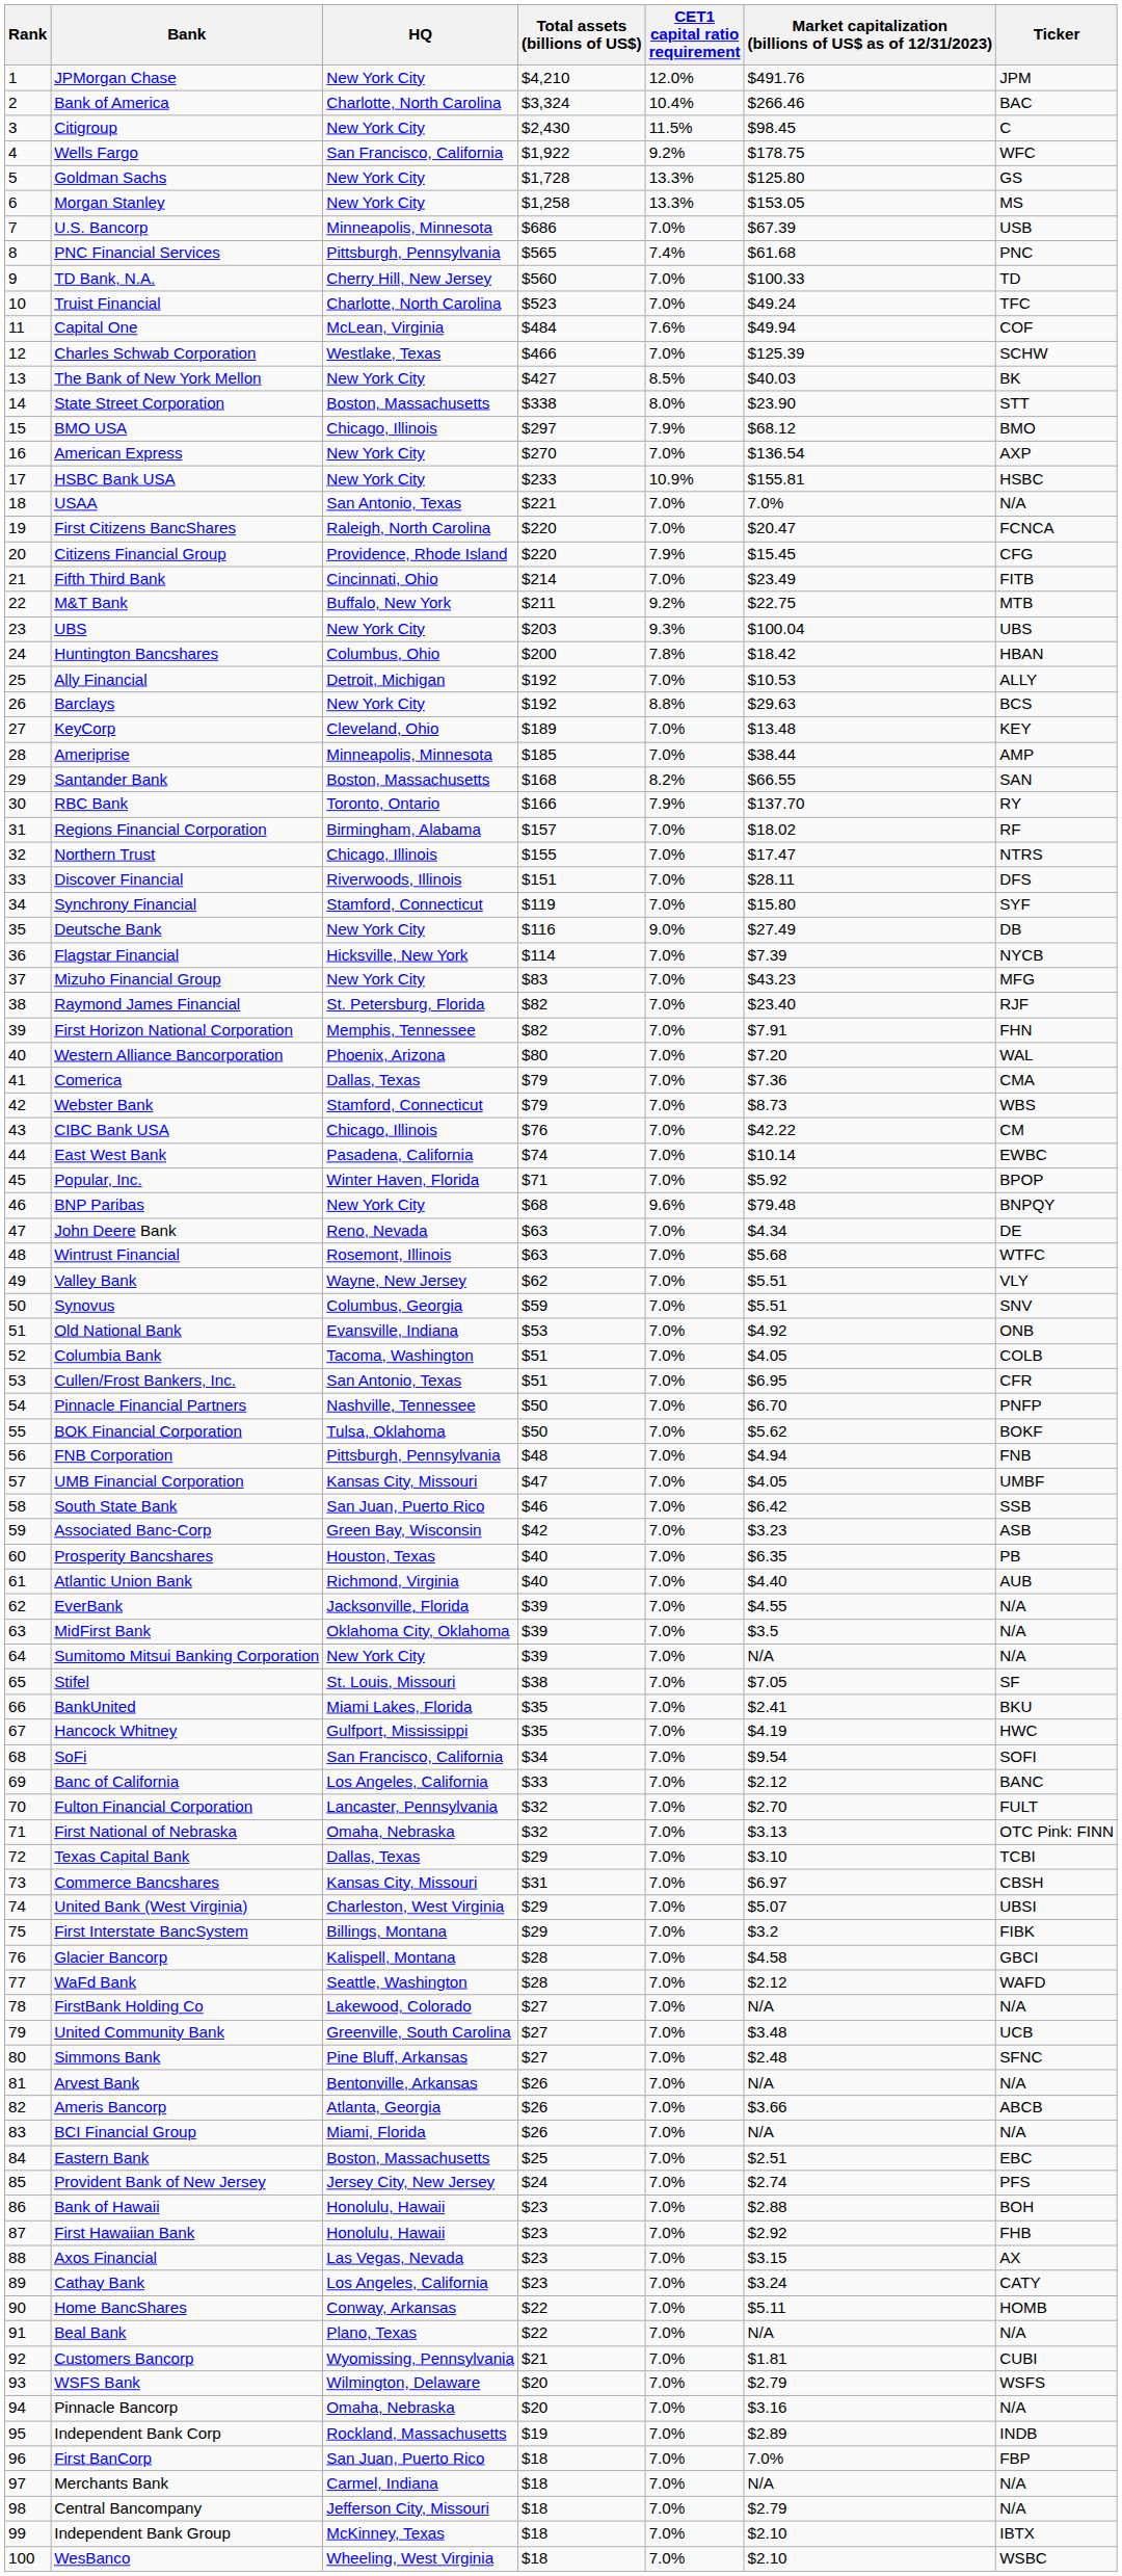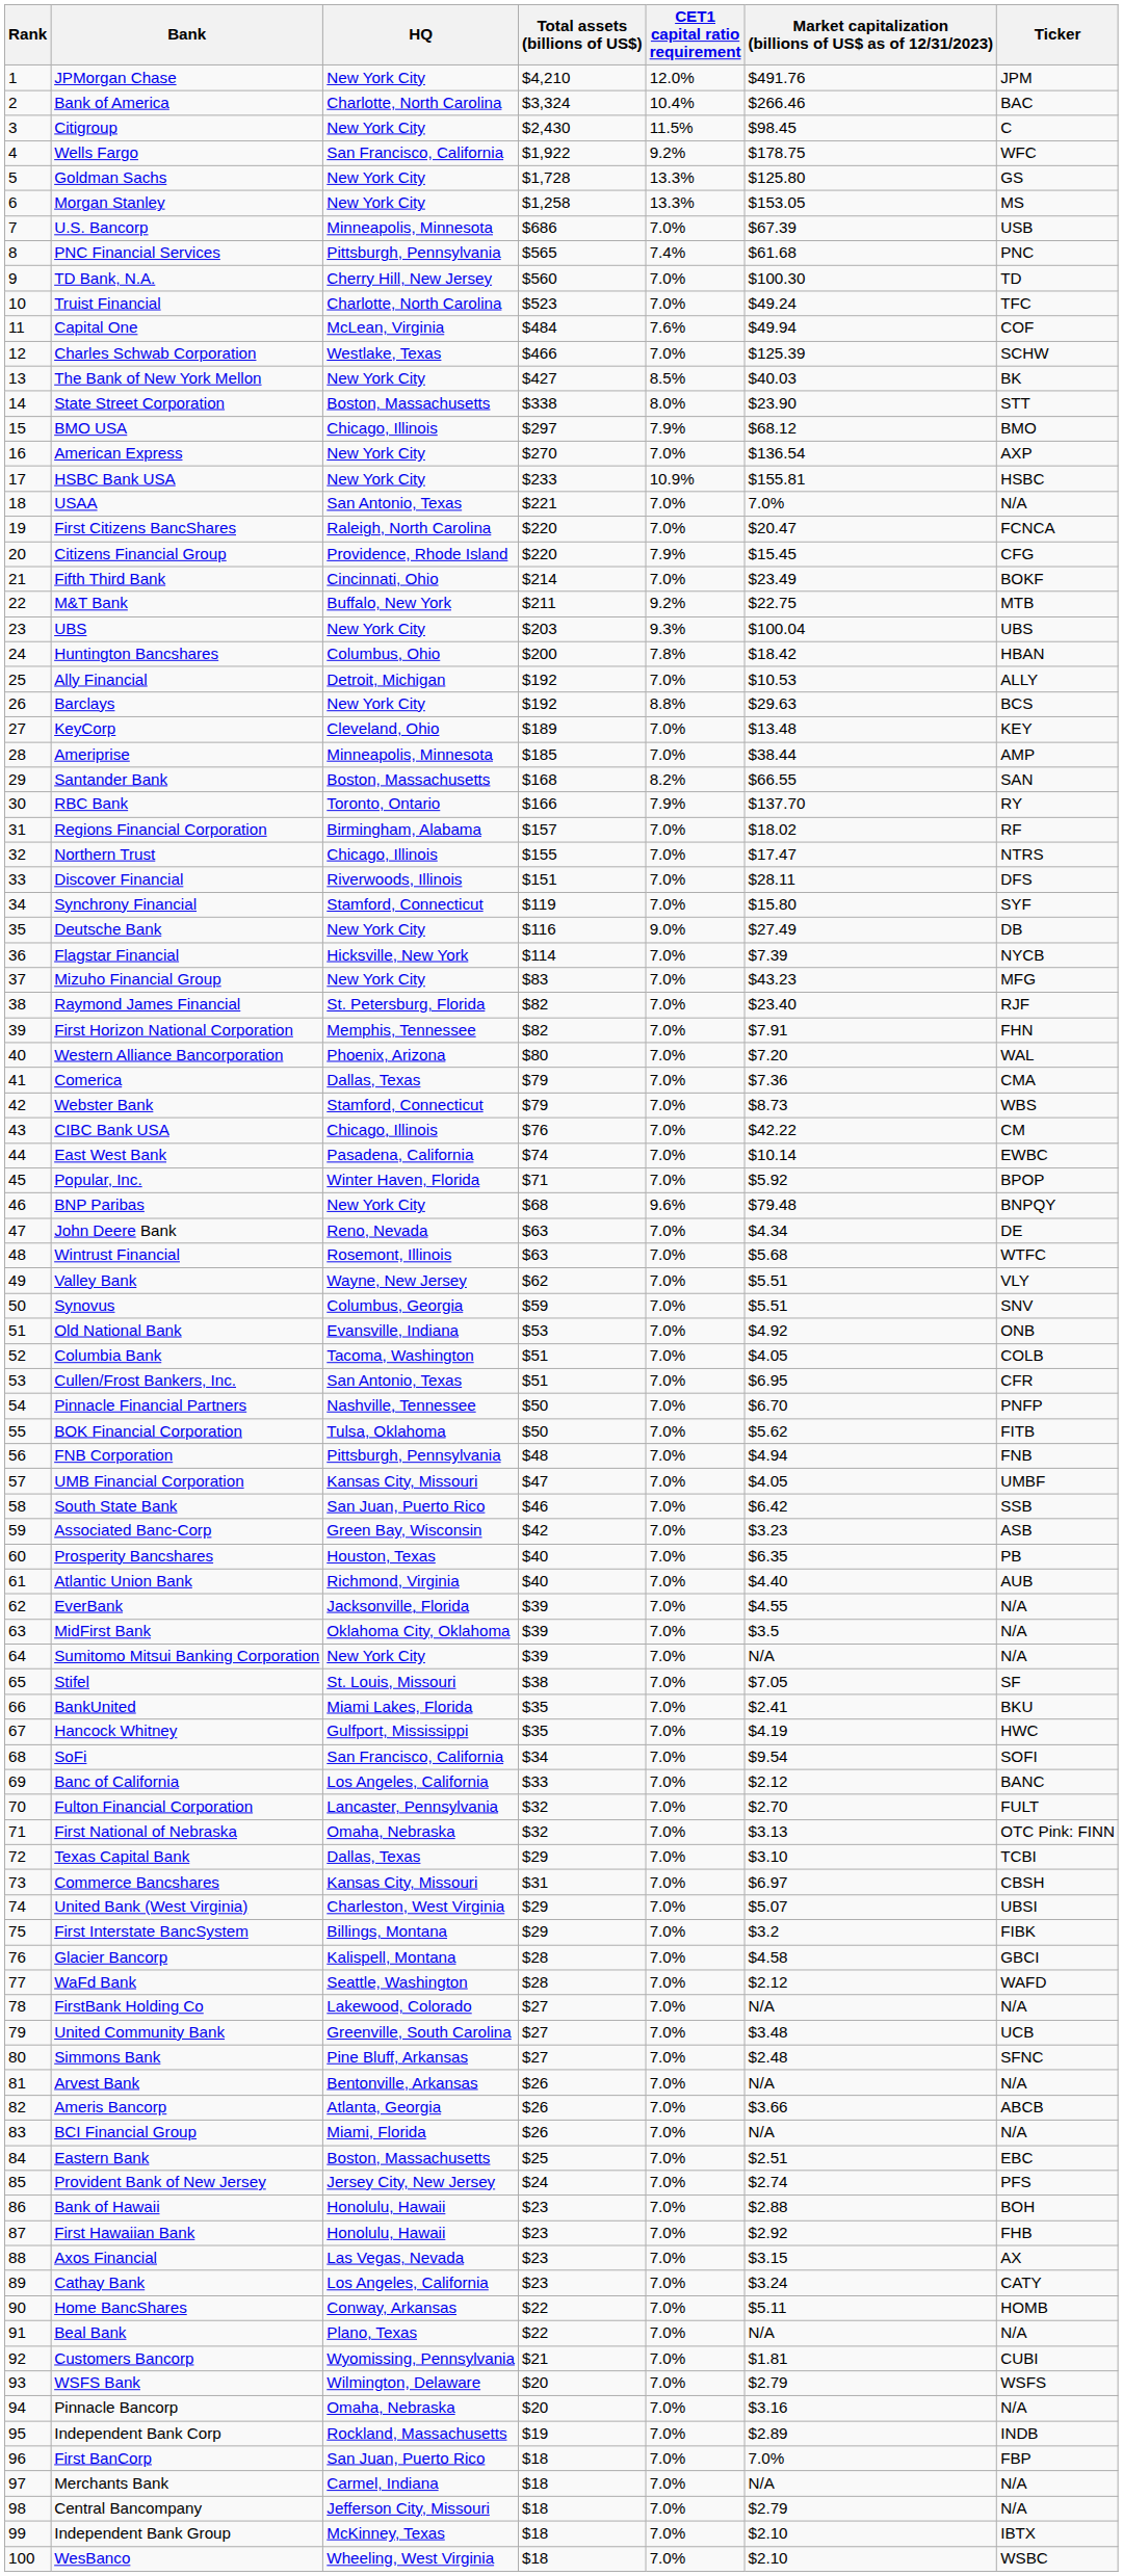TD Bank, N.A. | Market capitalization (billions of US$ as of 12/31/2023): $100.33 -> $100.30
Fifth Third Bank | Ticker: FITB -> BOKF
BOK Financial Corporation | Ticker: BOKF -> FITB
